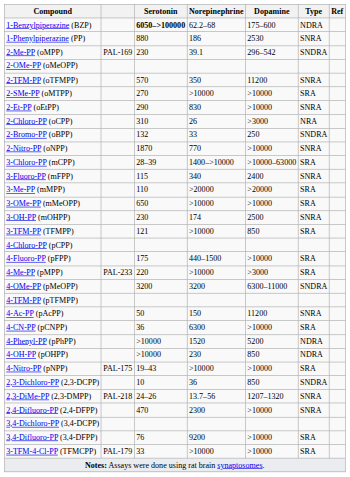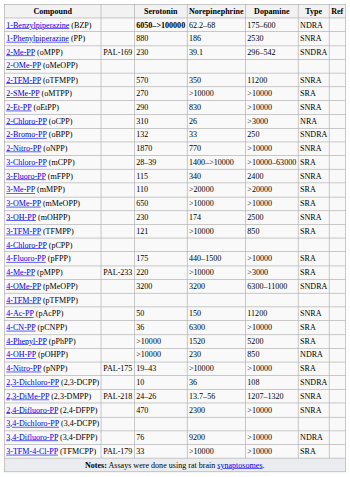4-Phenyl-PP (pPhPP) | Type: NDRA -> SRA
2,3-Dichloro-PP (2,3-DCPP) | Dopamine: 850 -> 108
3,4-Difluoro-PP (3,4-DFPP) | Type: SRA -> NDRA
